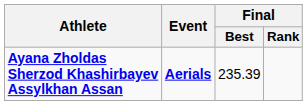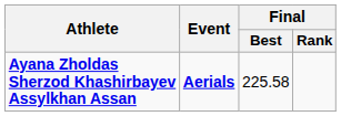Ayana Zholdas Sherzod Khashirbayev Assylkhan Assan | Final / Best: 235.39 -> 225.58
